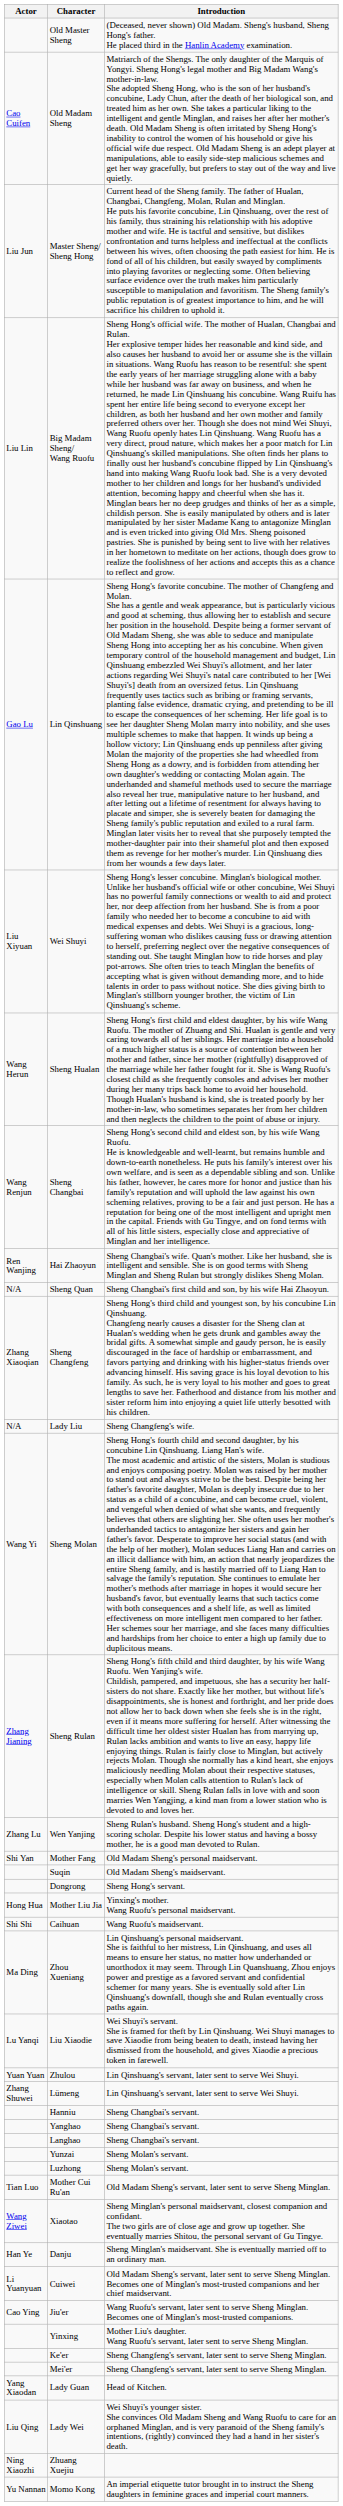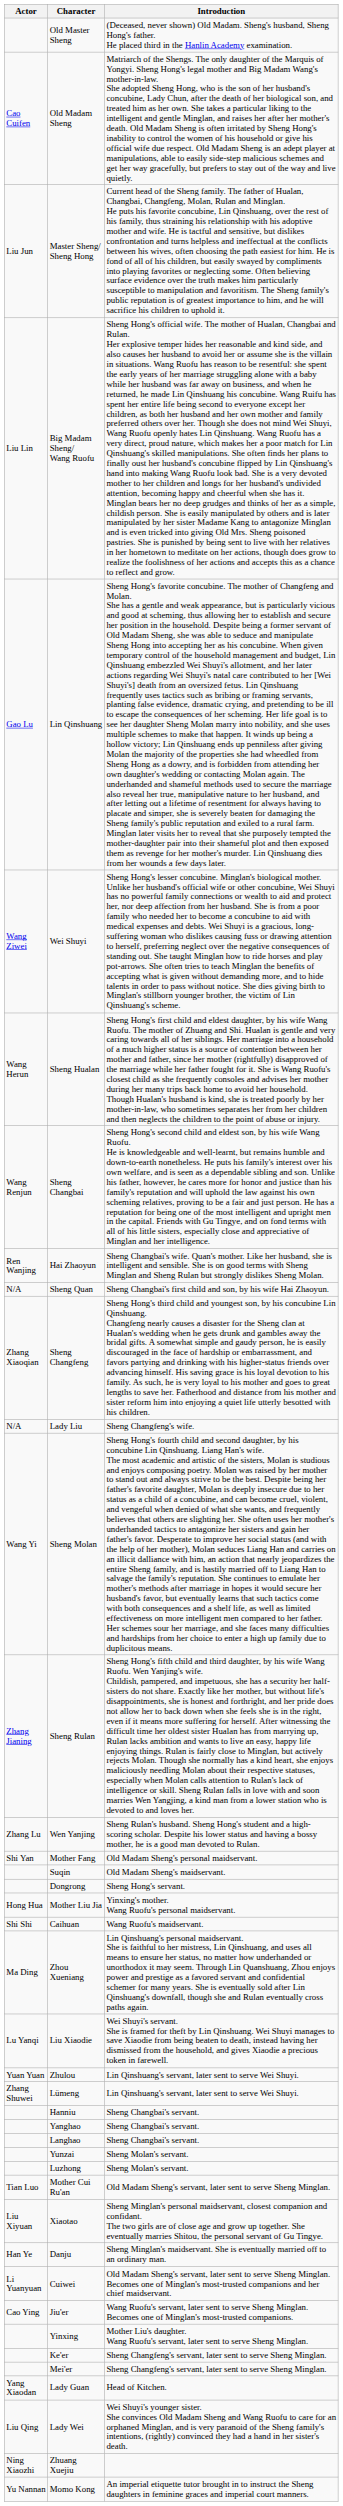Wei Shuyi | Actor: Liu Xiyuan -> Wang Ziwei
Xiaotao | Actor: Wang Ziwei -> Liu Xiyuan
